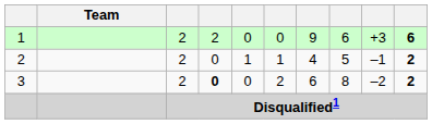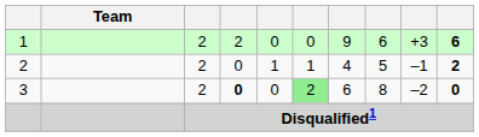3 | column 6: no background -> lightgreen background
3 | column 10: 2 -> 0
